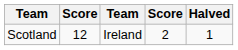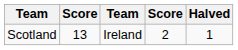Scotland | column 2: 12 -> 13
